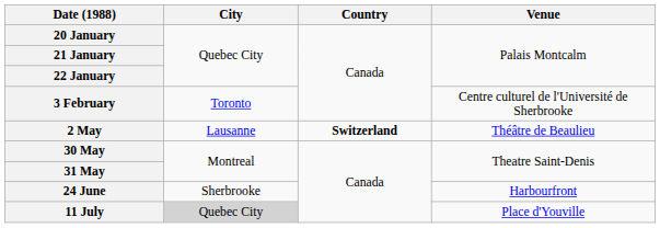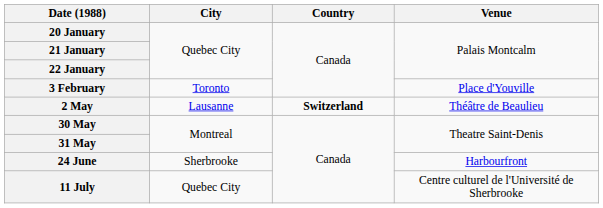3 February | Venue: Centre culturel de l'Université de Sherbrooke -> Place d'Youville
11 July | City: lightgrey background -> no background
11 July | Venue: Place d'Youville -> Centre culturel de l'Université de Sherbrooke
